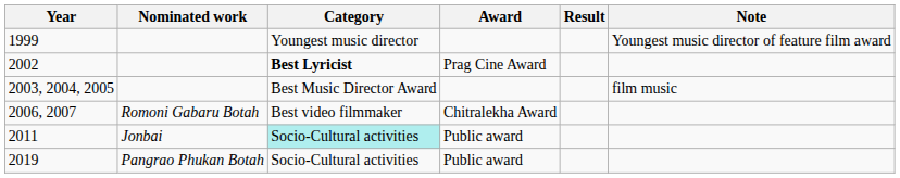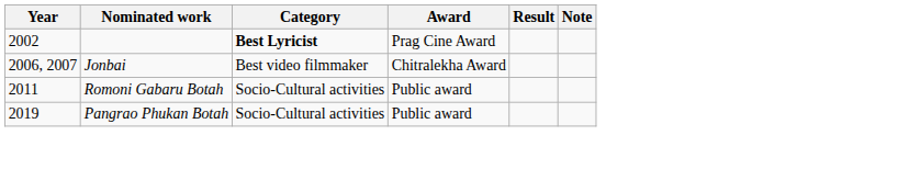- row: 1999 | Youngest music director | Youngest music director of feature film award
- row: 2003, 2004, 2005 | Best Music Director Award | film music
2006, 2007 | Nominated work: Romoni Gabaru Botah -> Jonbai
2011 | Nominated work: Jonbai -> Romoni Gabaru Botah
2011 | Category: paleturquoise background -> no background
